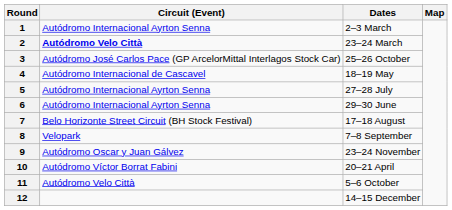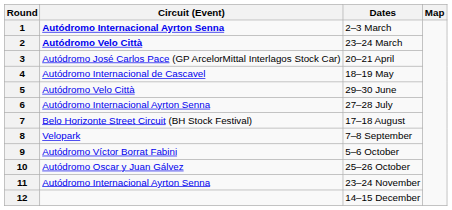1 | Circuit (Event): normal -> bold
3 | Dates: 25–26 October -> 20–21 April
5 | Circuit (Event): Autódromo Internacional Ayrton Senna -> Autódromo Velo Città
5 | Dates: 27–28 July -> 29–30 June
6 | Dates: 29–30 June -> 27–28 July
9 | Circuit (Event): Autódromo Oscar y Juan Gálvez -> Autódromo Víctor Borrat Fabini
9 | Dates: 23–24 November -> 5–6 October
10 | Circuit (Event): Autódromo Víctor Borrat Fabini -> Autódromo Oscar y Juan Gálvez
10 | Dates: 20–21 April -> 25–26 October
11 | Circuit (Event): Autódromo Velo Città -> Autódromo Internacional Ayrton Senna
11 | Dates: 5–6 October -> 23–24 November
